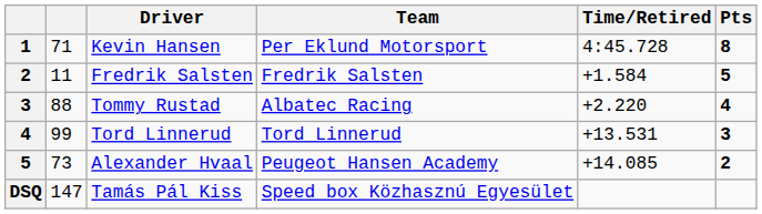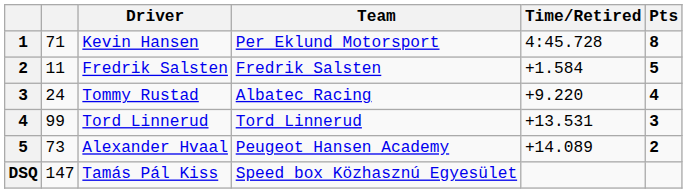Tommy Rustad | column 2: 88 -> 24
Tommy Rustad | Time/Retired: +2.220 -> +9.220
Alexander Hvaal | Time/Retired: +14.085 -> +14.089
